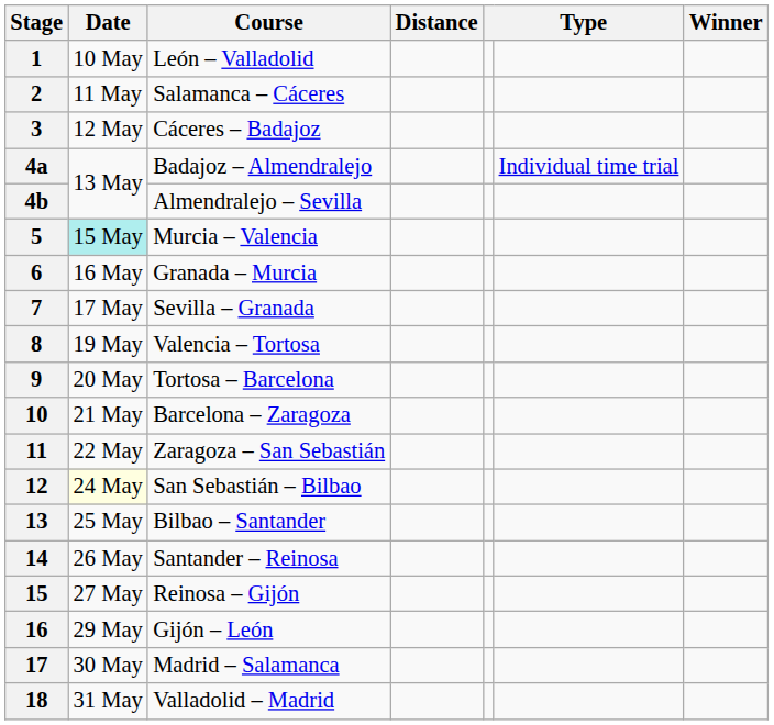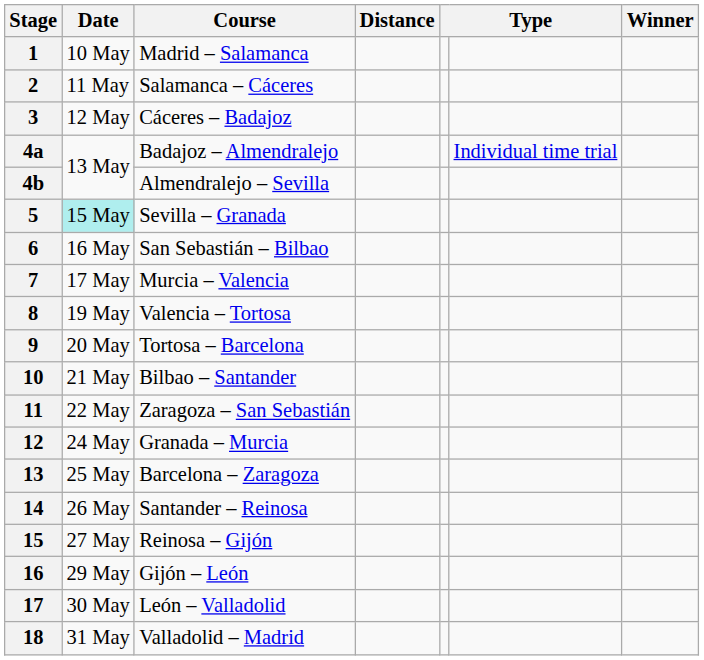1 | Course: León – Valladolid -> Madrid – Salamanca
5 | Course: Murcia – Valencia -> Sevilla – Granada
6 | Course: Granada – Murcia -> San Sebastián – Bilbao
7 | Course: Sevilla – Granada -> Murcia – Valencia
10 | Course: Barcelona – Zaragoza -> Bilbao – Santander
12 | Date: lightyellow background -> no background
12 | Course: San Sebastián – Bilbao -> Granada – Murcia
13 | Course: Bilbao – Santander -> Barcelona – Zaragoza
17 | Course: Madrid – Salamanca -> León – Valladolid
